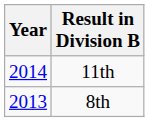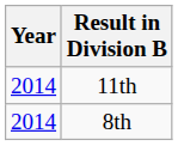8th | Year: 2013 -> 2014
